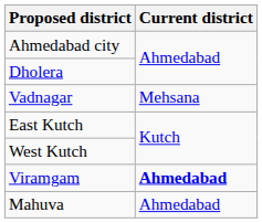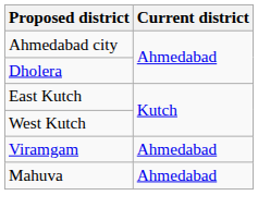- row: Vadnagar | Mehsana
Viramgam | Current district: bold -> normal
